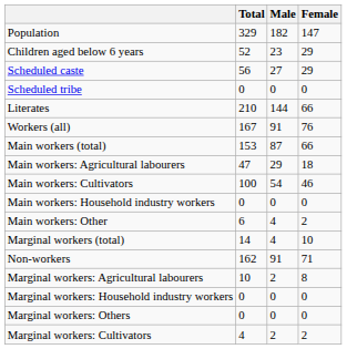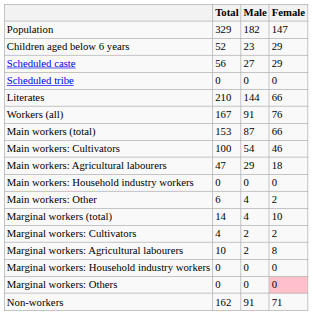rows swapped: Main workers: Cultivators <-> Main workers: Agricultural labourers
rows swapped: Marginal workers: Cultivators <-> Non-workers
Marginal workers: Others | Female: no background -> pink background
